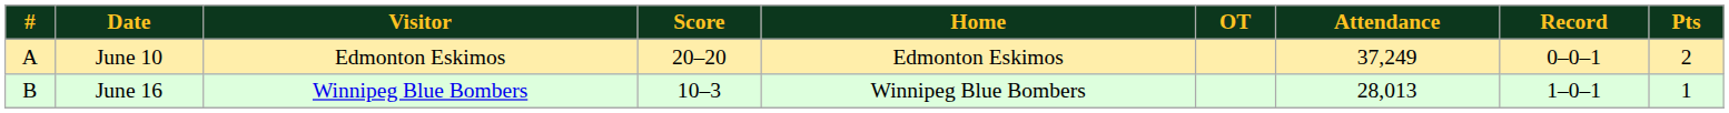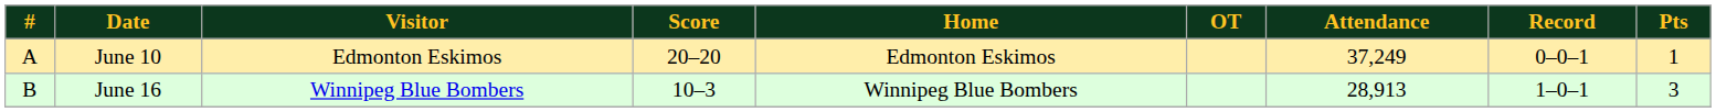June 10 | Pts: 2 -> 1
June 16 | Attendance: 28,013 -> 28,913
June 16 | Pts: 1 -> 3
